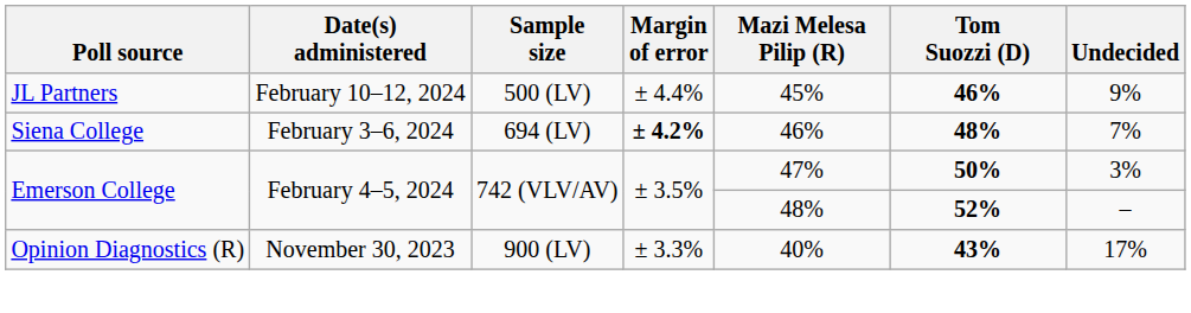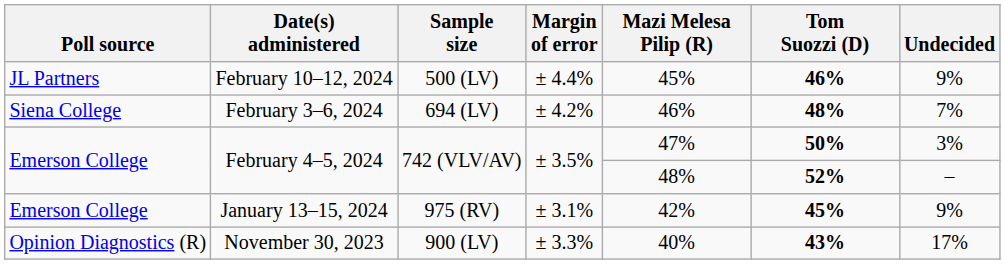February 3–6, 2024 | Margin of error: bold -> normal
+ row: Emerson College | January 13–15, 2024 | 975 (RV) | ± 3.1% | 42% | 45% | 9%
